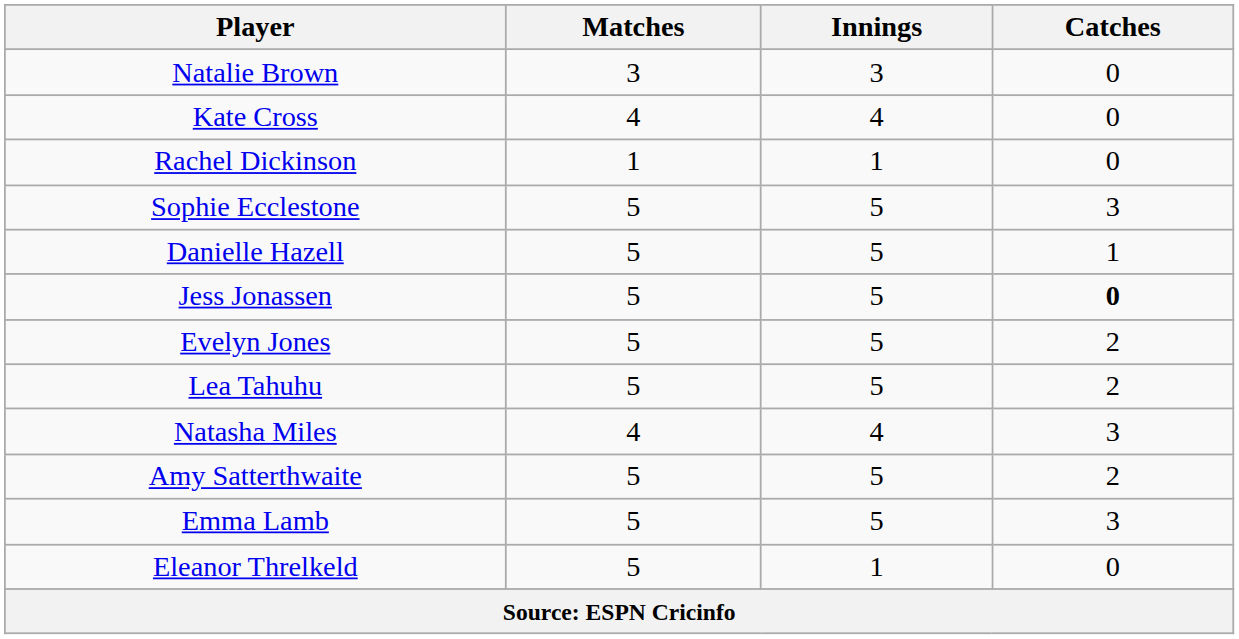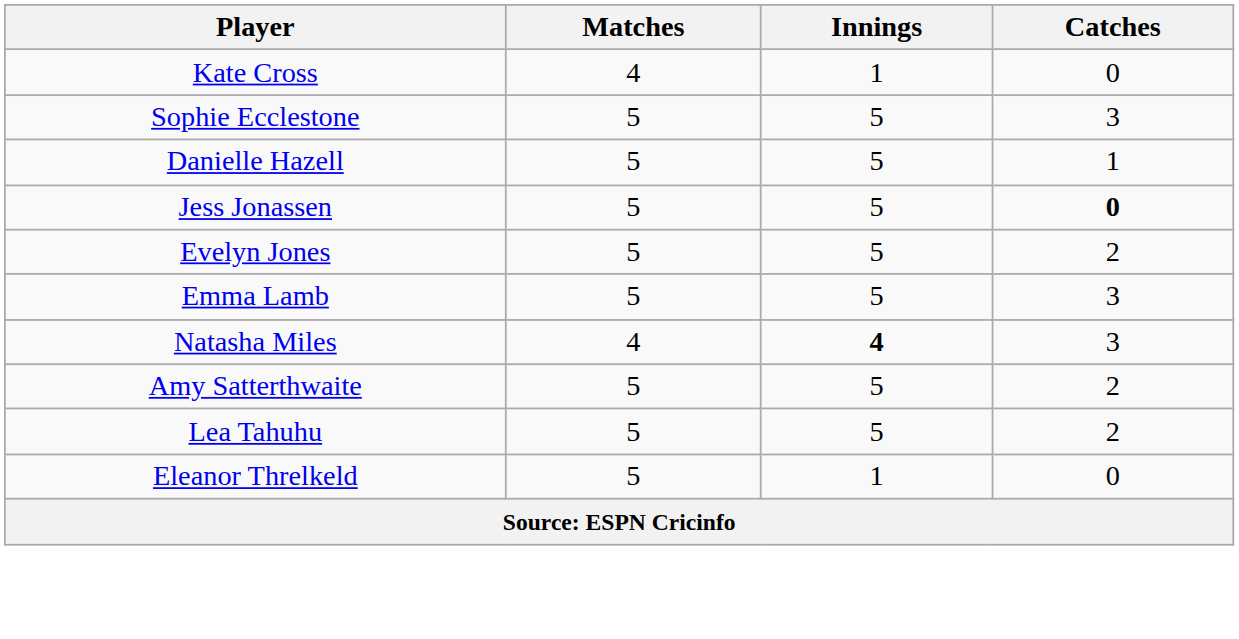- row: Natalie Brown | 3 | 3 | 0
Kate Cross | Innings: 4 -> 1
- row: Rachel Dickinson | 1 | 1 | 0
rows swapped: Emma Lamb <-> Lea Tahuhu
Natasha Miles | Innings: normal -> bold
